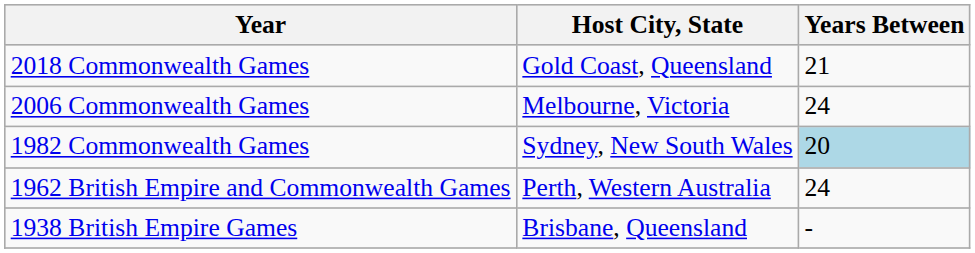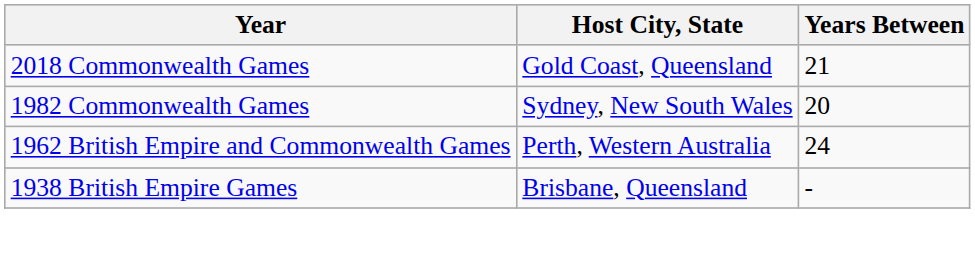- row: 2006 Commonwealth Games | Melbourne, Victoria | 24
1982 Commonwealth Games | Years Between: lightblue background -> no background
